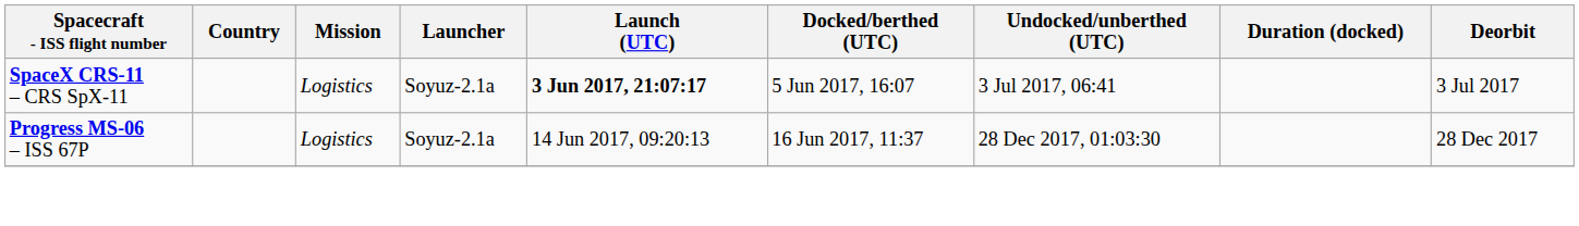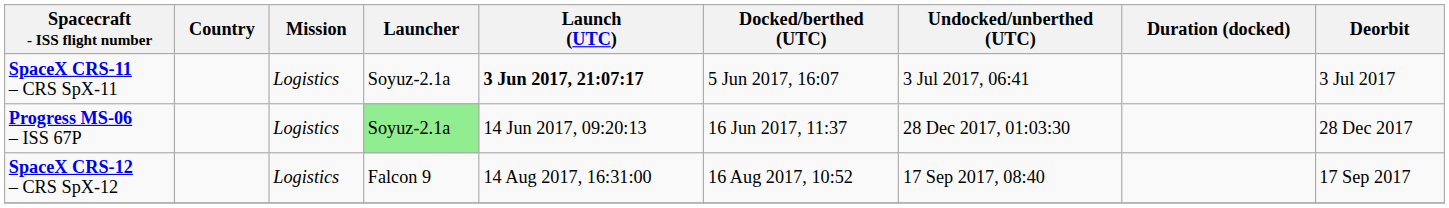Progress MS-06 – ISS 67P | Launcher: no background -> lightgreen background
+ row: SpaceX CRS-12 – CRS SpX-12 | Logistics | Falcon 9 | 14 Aug 2017, 16:31:00 | 16 Aug 2017, 10:52 | 17 Sep 2017, 08:40 | 17 Sep 2017
